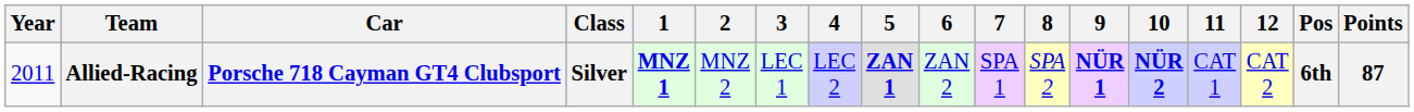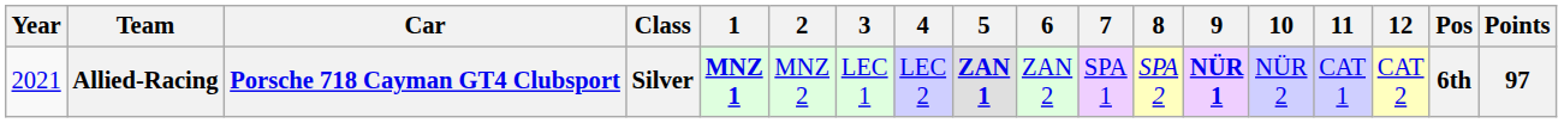Allied-Racing | Year: 2011 -> 2021
Allied-Racing | 10: bold -> normal
Allied-Racing | Points: 87 -> 97
